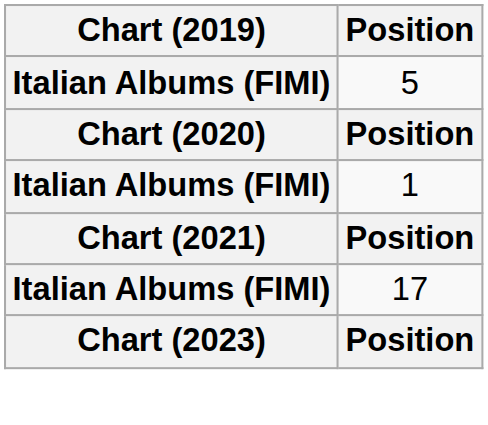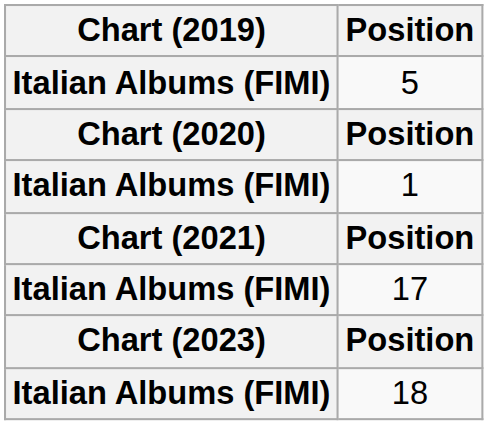+ row: Italian Albums (FIMI) | 18
